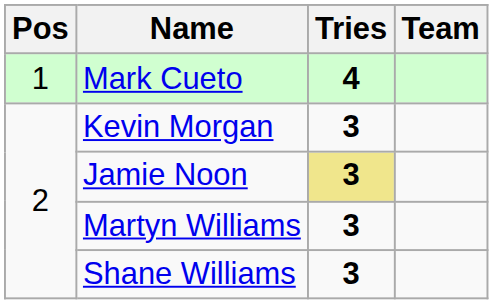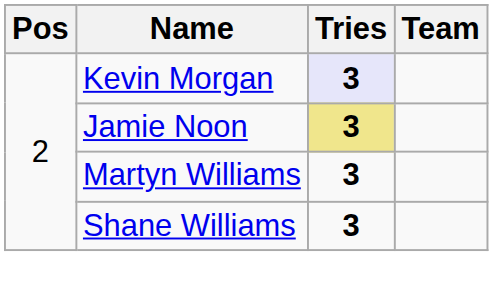- row: 1 | Mark Cueto | 4
Kevin Morgan | Tries: no background -> lavender background
